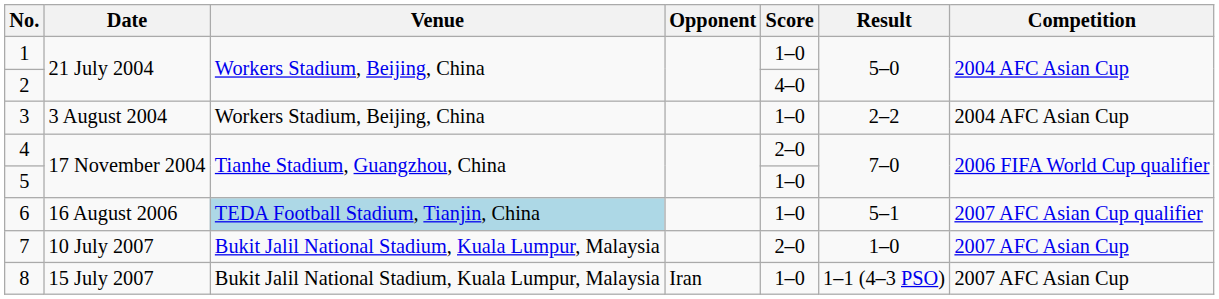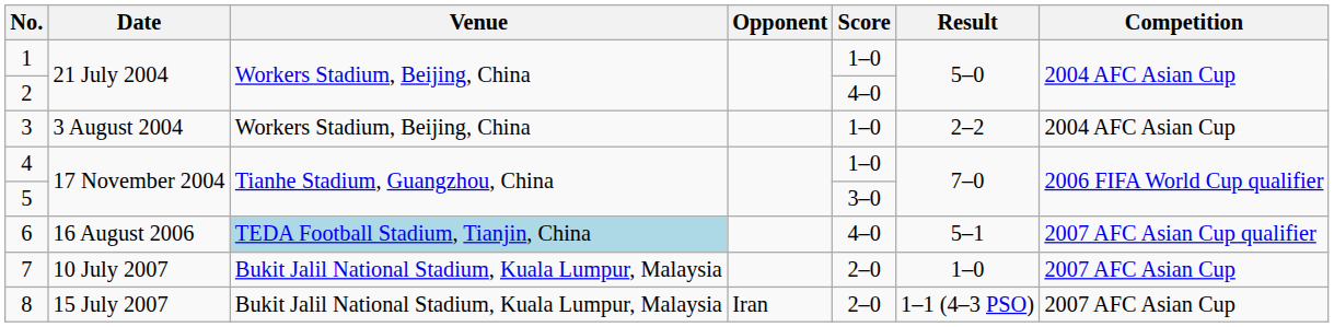4 | Score: 2–0 -> 1–0
5 | Score: 1–0 -> 3–0
6 | Score: 1–0 -> 4–0
8 | Score: 1–0 -> 2–0
